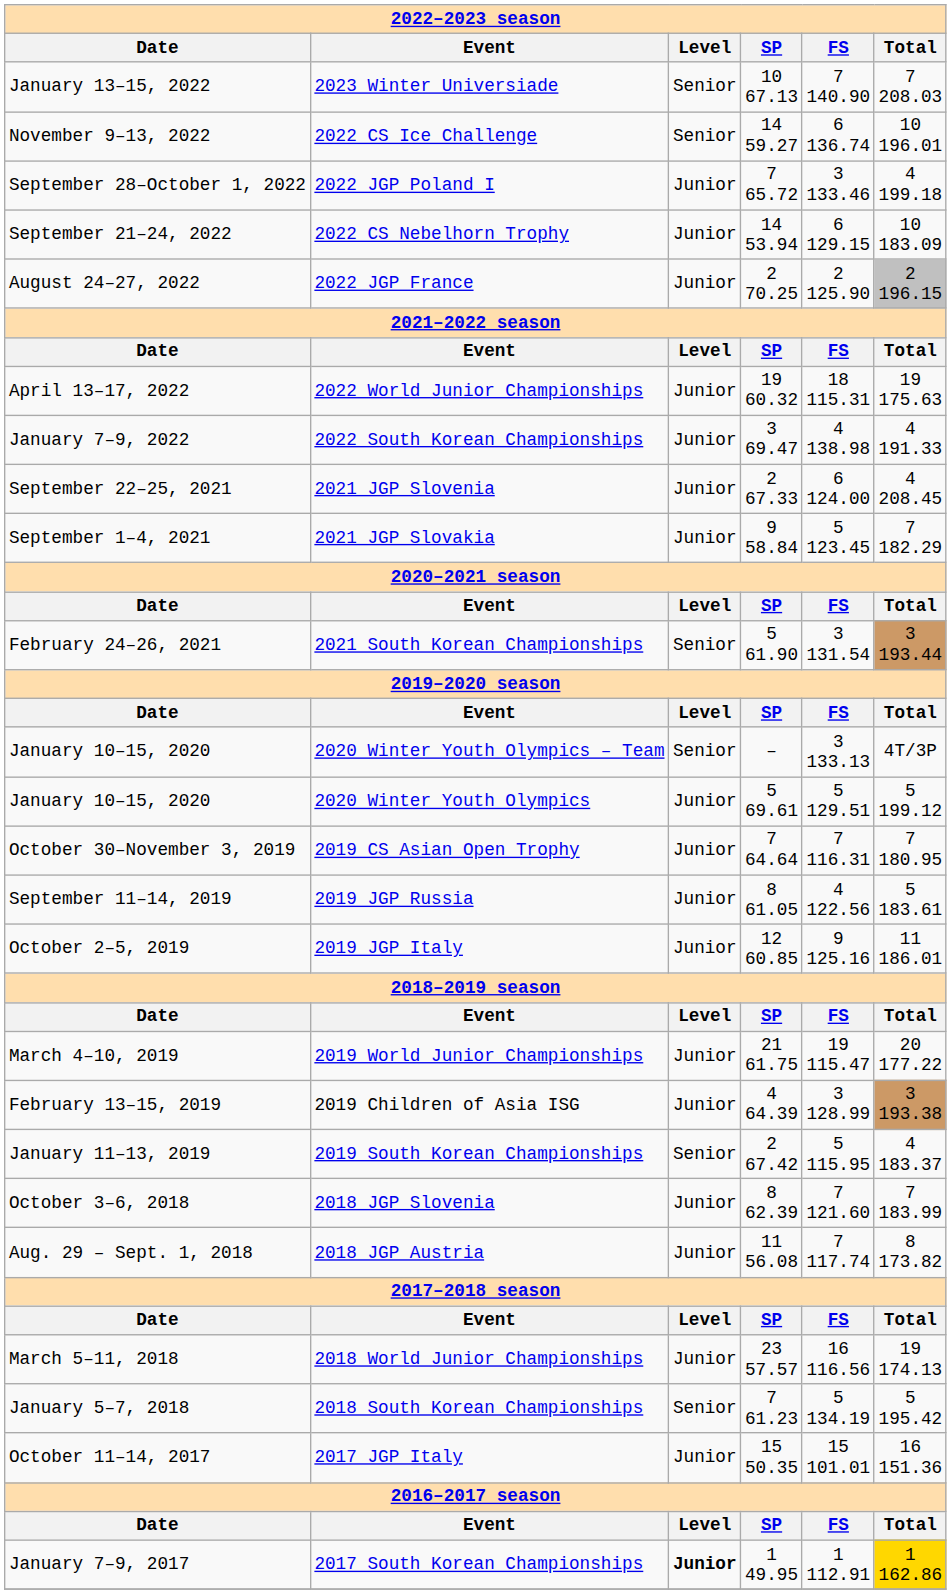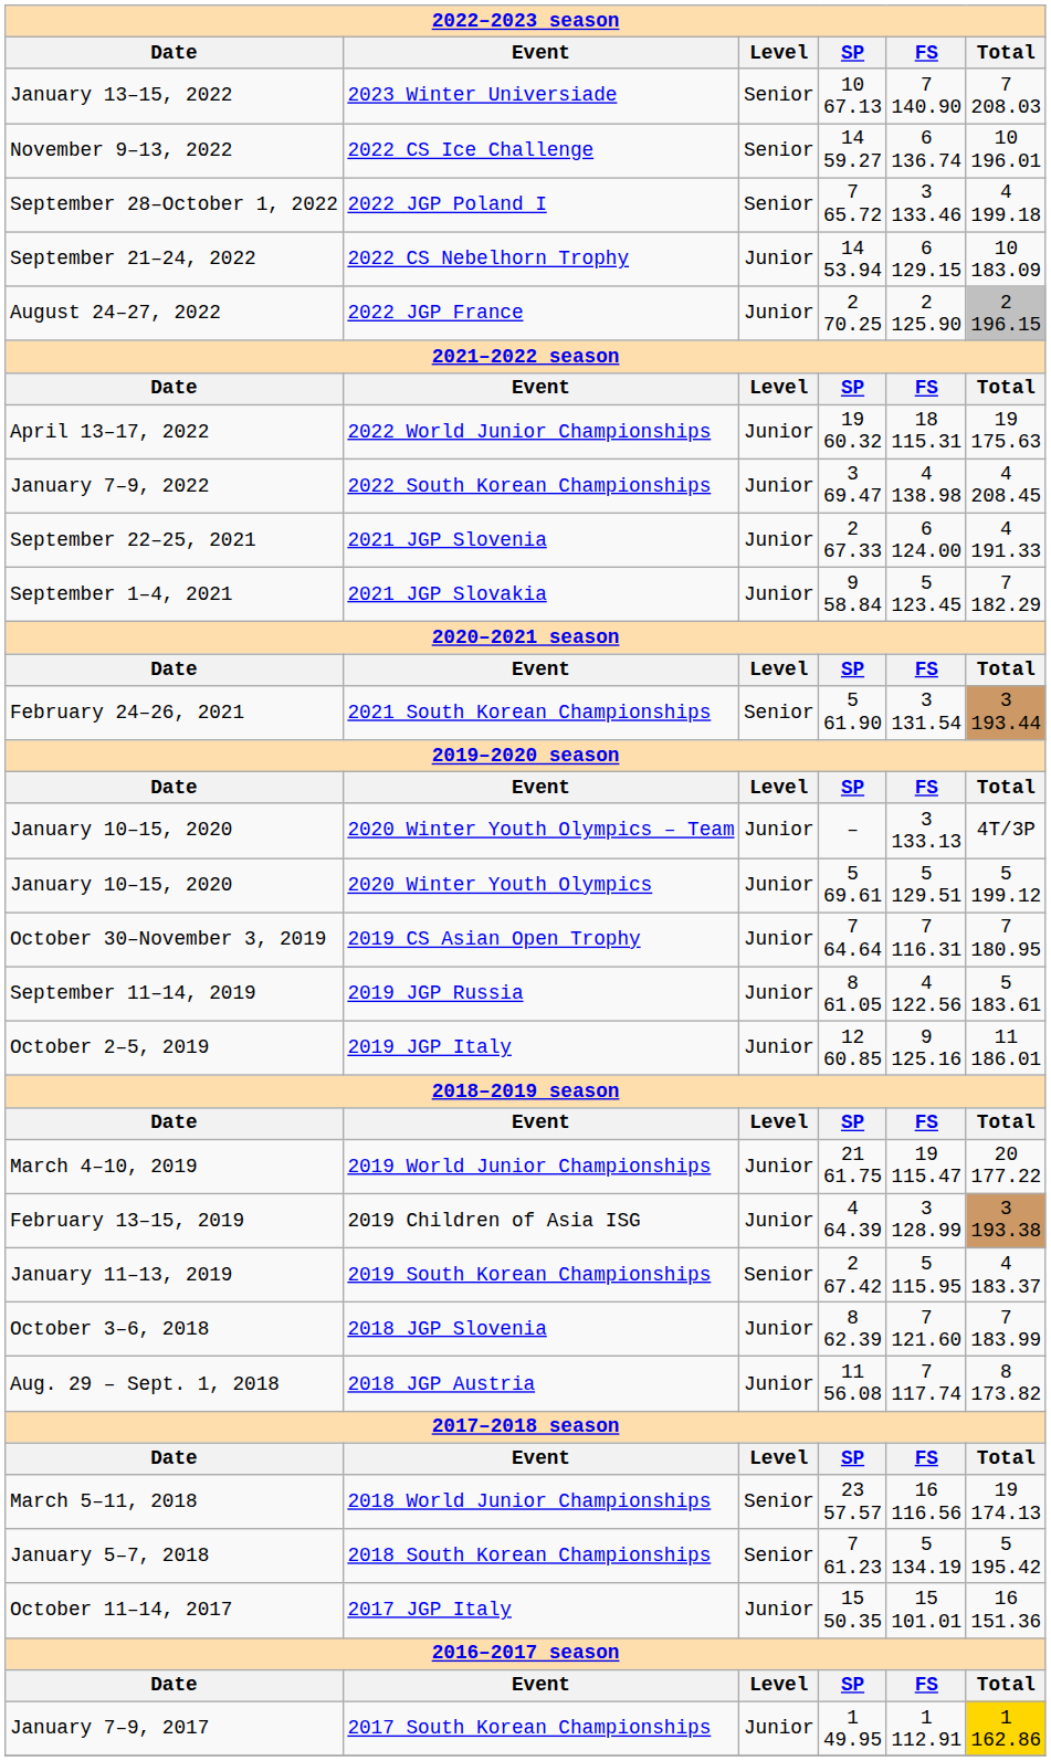2022 JGP Poland I | column 3: Junior -> Senior
2022 South Korean Championships | column 6: 4 191.33 -> 4 208.45
2021 JGP Slovenia | column 6: 4 208.45 -> 4 191.33
2020 Winter Youth Olympics – Team | column 3: Senior -> Junior
2018 World Junior Championships | column 3: Junior -> Senior
2017 South Korean Championships | column 3: bold -> normal
